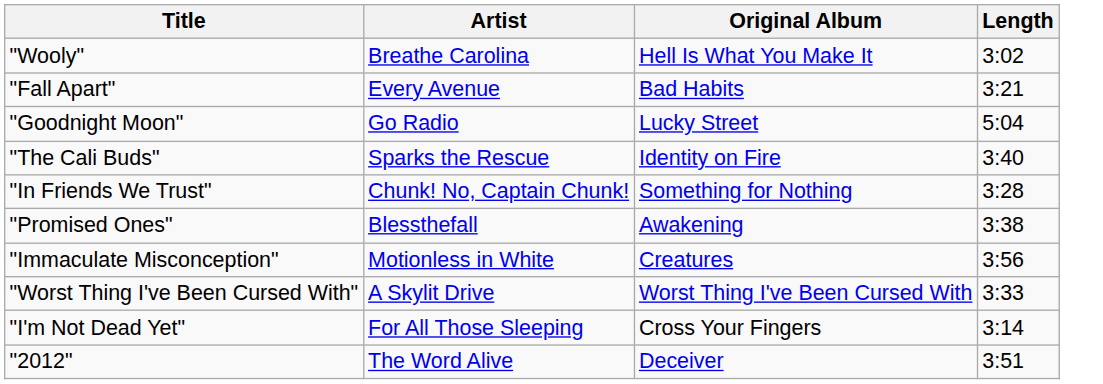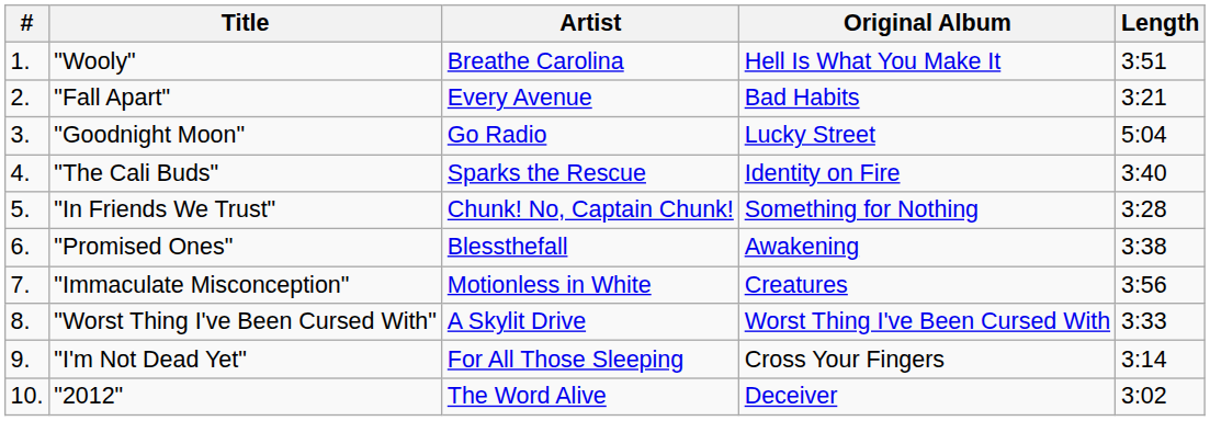+ column: # | 1. | 2. | 3. | 4. | 5. | 6. | 7. | 8. | 9. | 10.
"Wooly" | Length: 3:02 -> 3:51
"2012" | Length: 3:51 -> 3:02
